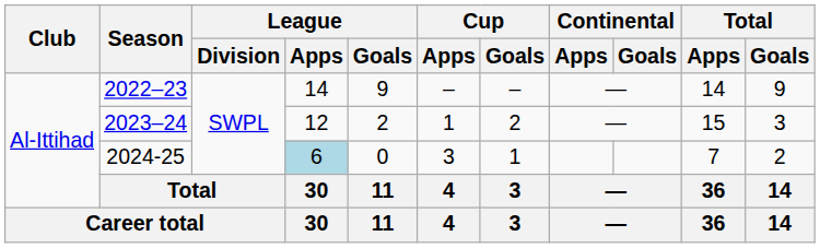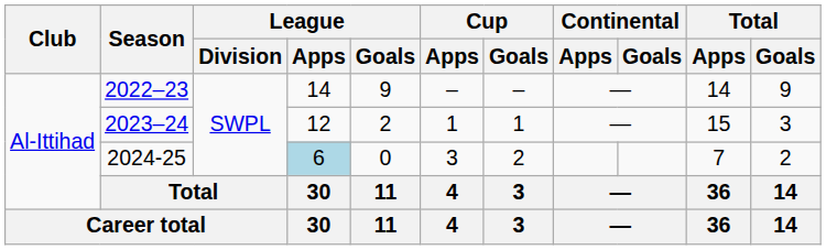2023–24 | Cup / Goals: 2 -> 1
2024-25 | Cup / Goals: 1 -> 2
